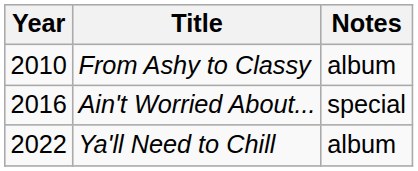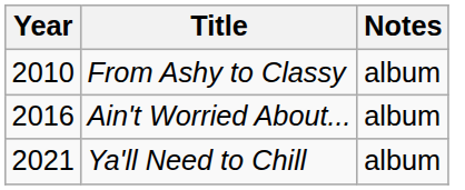Ain't Worried About... | Notes: special -> album
Ya'll Need to Chill | Year: 2022 -> 2021
